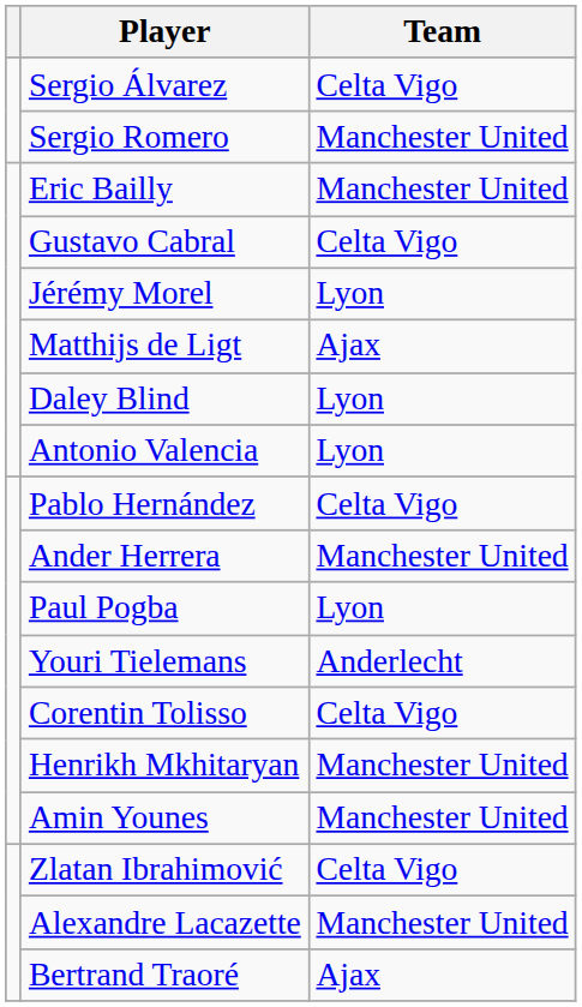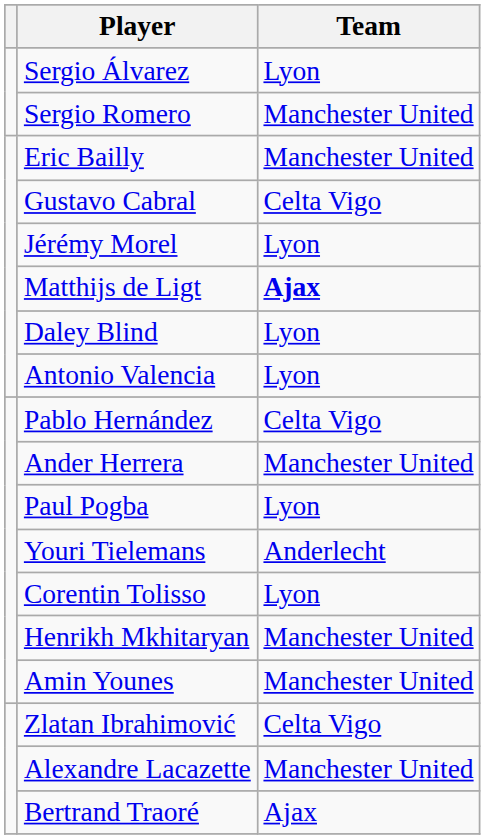Sergio Álvarez | Team: Celta Vigo -> Lyon
Matthijs de Ligt | Team: normal -> bold
Corentin Tolisso | Team: Celta Vigo -> Lyon
